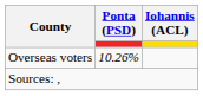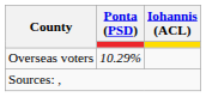Overseas voters | Ponta (PSD): 10.26% -> 10.29%
